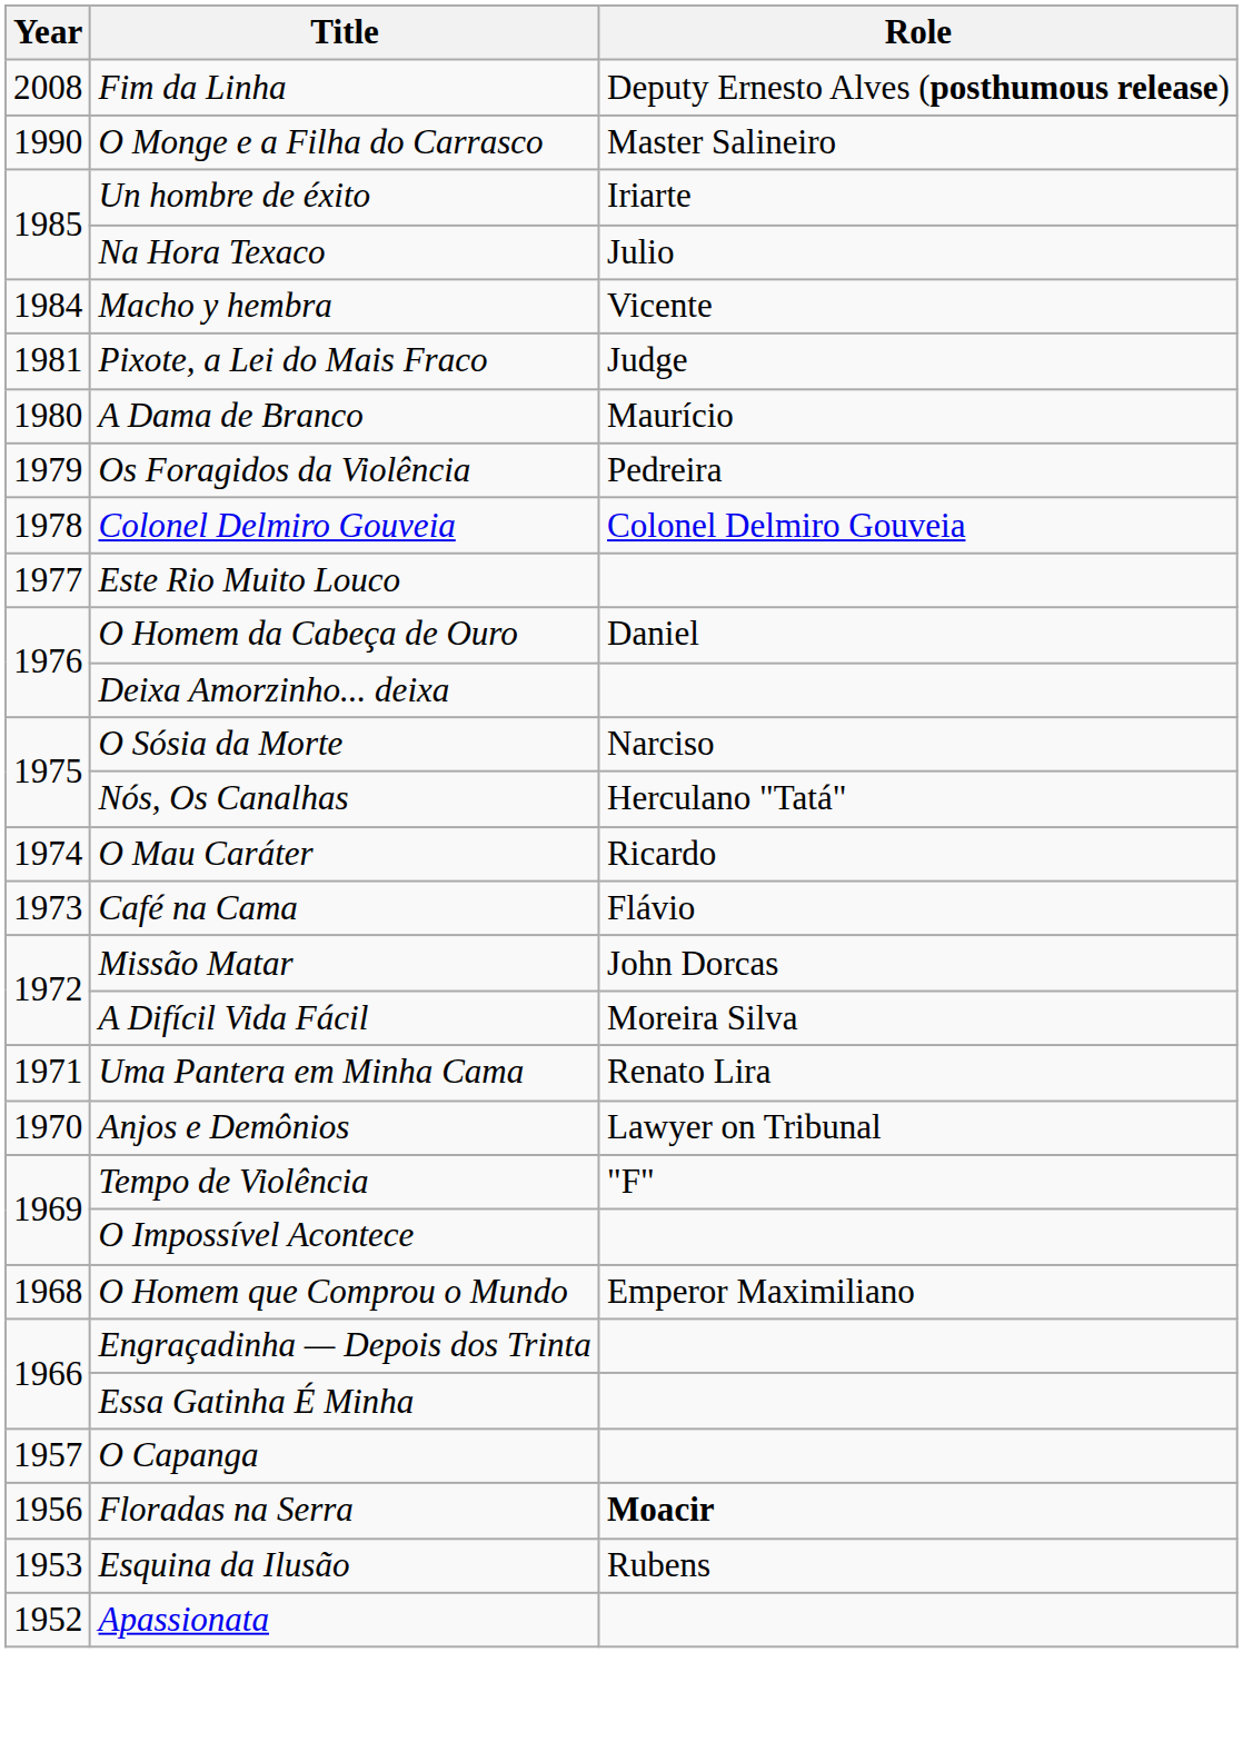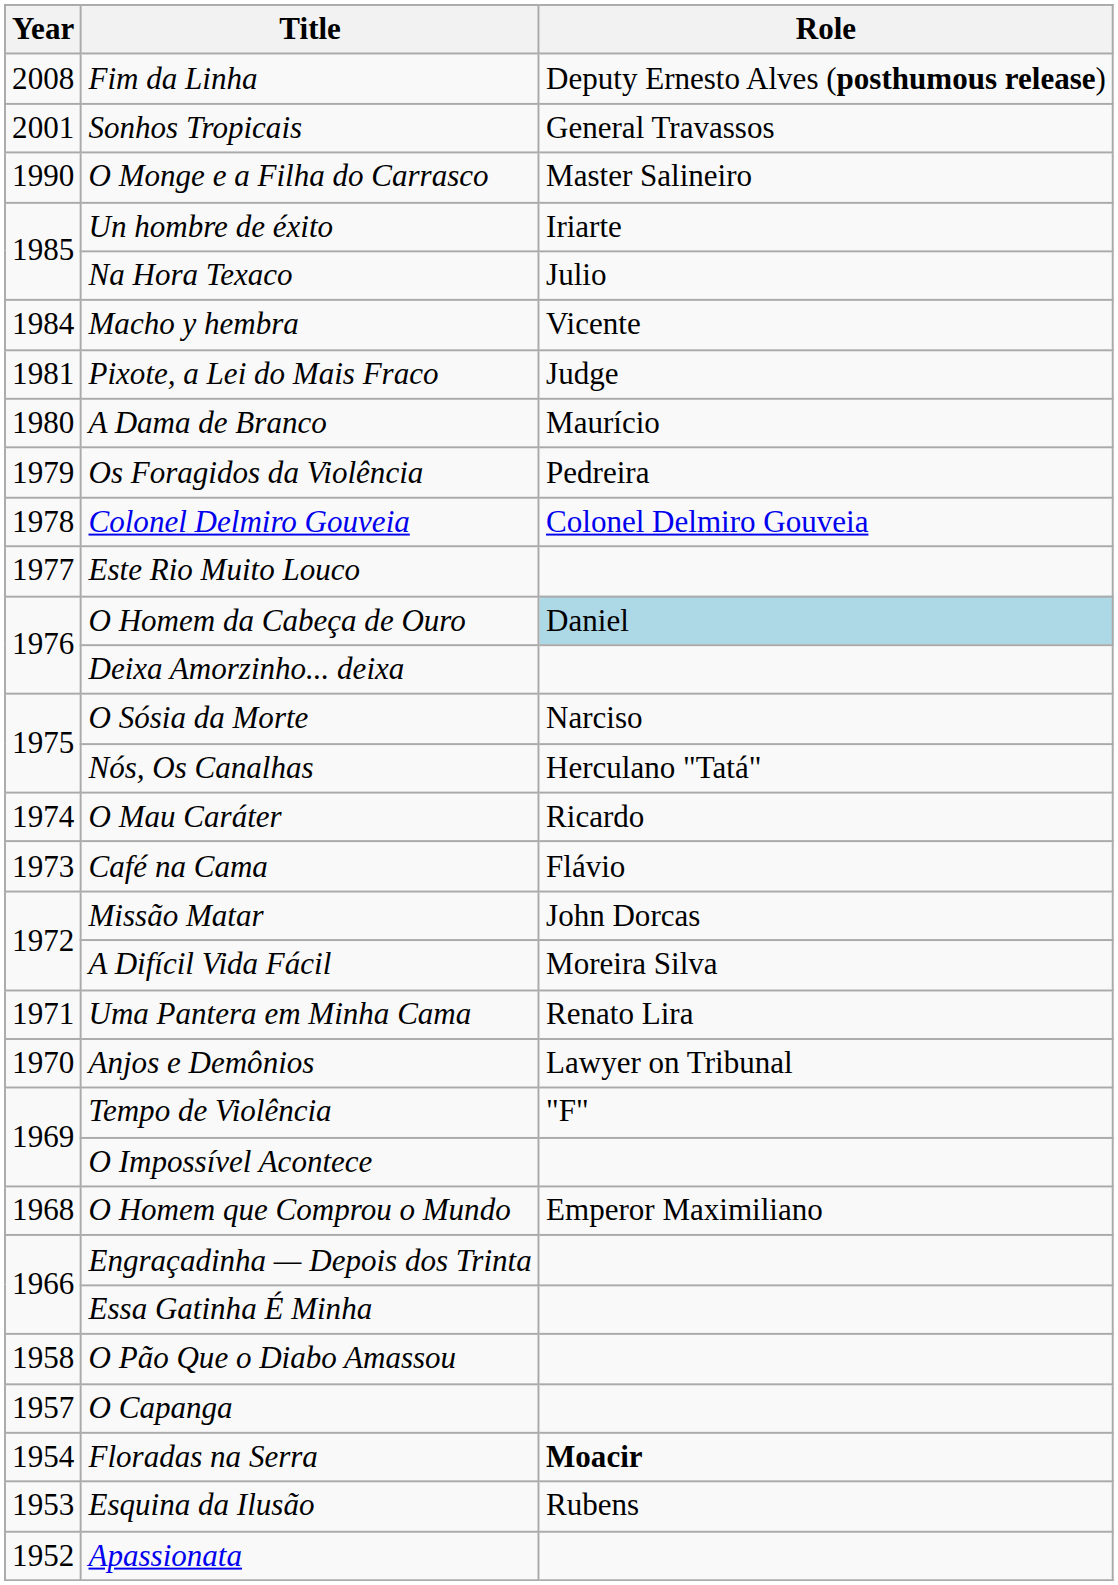+ row: 2001 | Sonhos Tropicais | General Travassos
O Homem da Cabeça de Ouro | Role: no background -> lightblue background
+ row: 1958 | O Pão Que o Diabo Amassou
Floradas na Serra | Year: 1956 -> 1954
